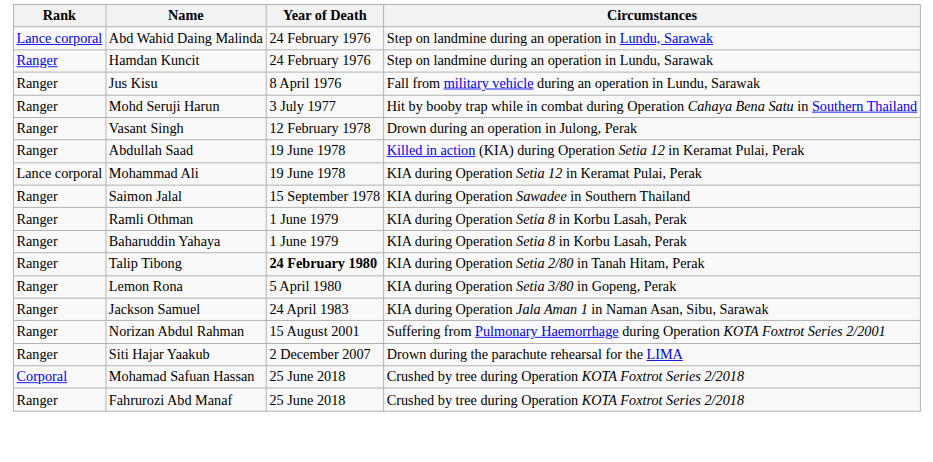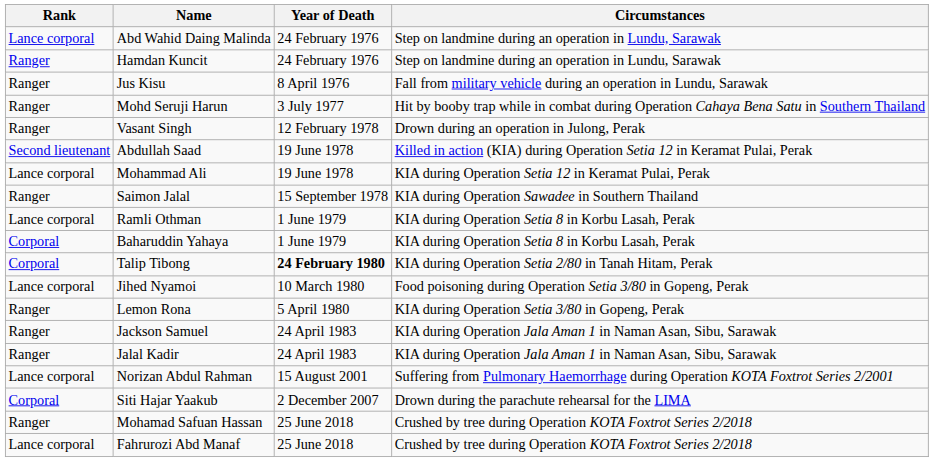Abdullah Saad | Rank: Ranger -> Second lieutenant
Ramli Othman | Rank: Ranger -> Lance corporal
Baharuddin Yahaya | Rank: Ranger -> Corporal
Talip Tibong | Rank: Ranger -> Corporal
+ row: Lance corporal | Jihed Nyamoi | 10 March 1980 | Food poisoning during Operation Setia 3/80 in Gopeng, Perak
+ row: Ranger | Jalal Kadir | 24 April 1983 | KIA during Operation Jala Aman 1 in Naman Asan, Sibu, Sarawak
Norizan Abdul Rahman | Rank: Ranger -> Lance corporal
Siti Hajar Yaakub | Rank: Ranger -> Corporal
Mohamad Safuan Hassan | Rank: Corporal -> Ranger
Fahrurozi Abd Manaf | Rank: Ranger -> Lance corporal
